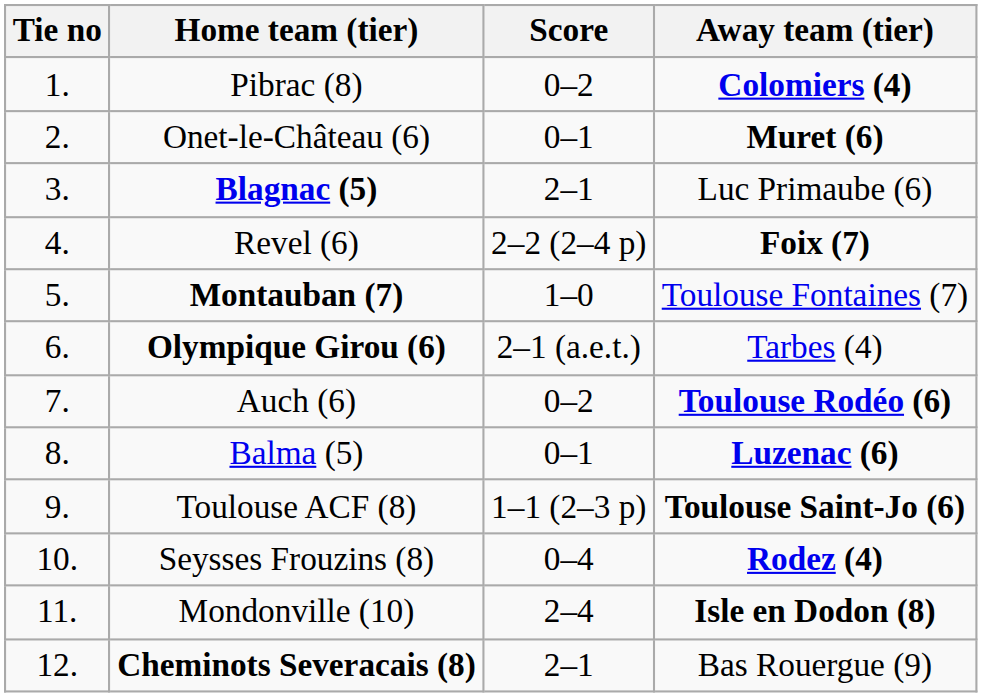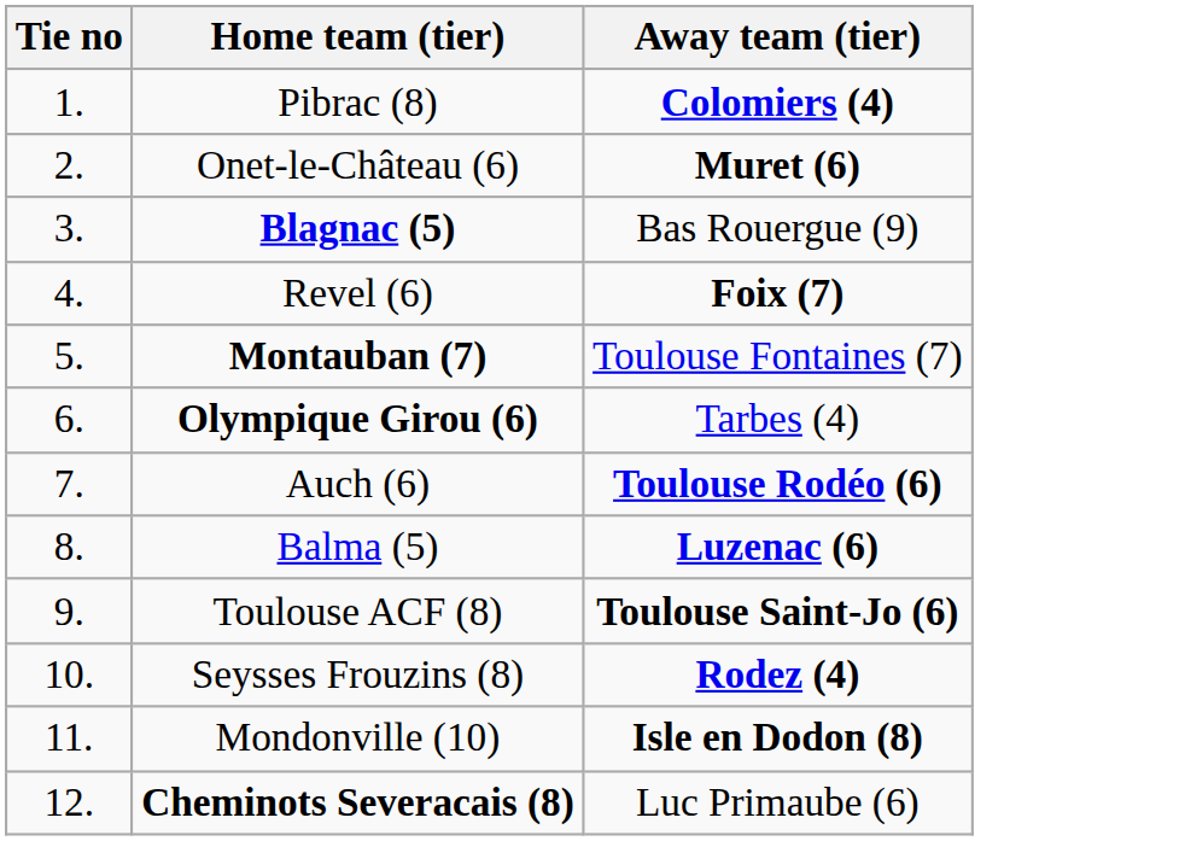- column: Score | 0–2 | 0–1 | 2–1 | 2–2 (2–4 p) | 1–0 | 2–1 (a.e.t.) | 0–2 | 0–1 | 1–1 (2–3 p) | 0–4 | 2–4 | 2–1
Blagnac (5) | Away team (tier): Luc Primaube (6) -> Bas Rouergue (9)
Cheminots Severacais (8) | Away team (tier): Bas Rouergue (9) -> Luc Primaube (6)
